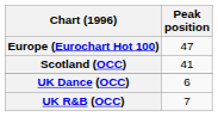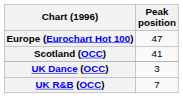UK Dance (OCC) | Peak position: 6 -> 3
